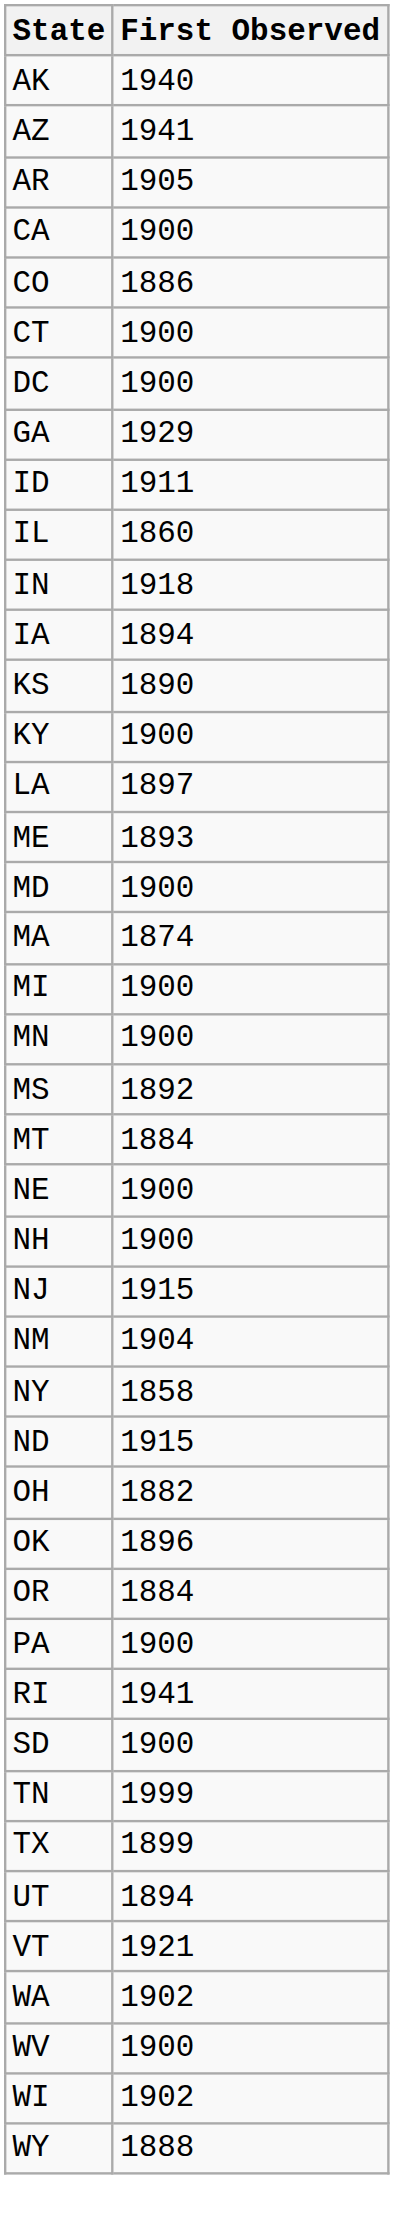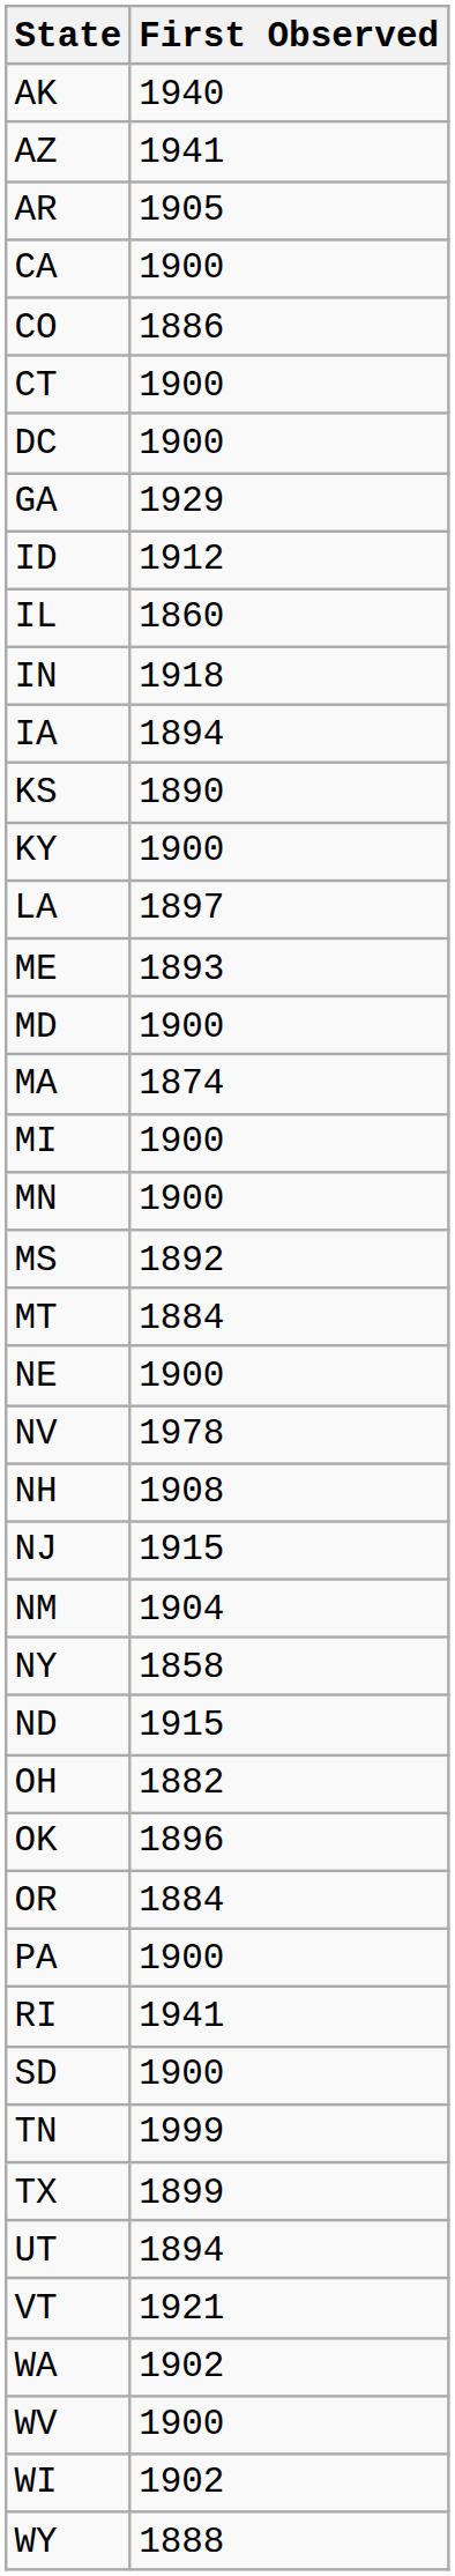ID | First Observed: 1911 -> 1912
+ row: NV | 1978
NH | First Observed: 1900 -> 1908
